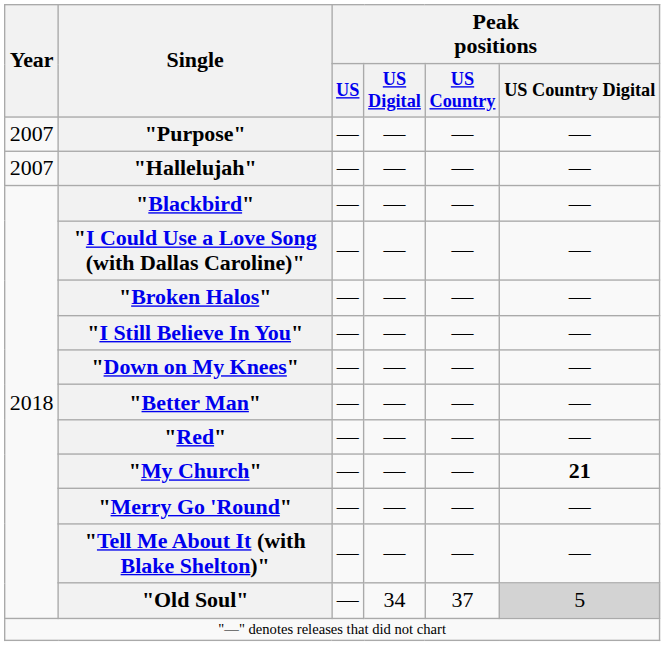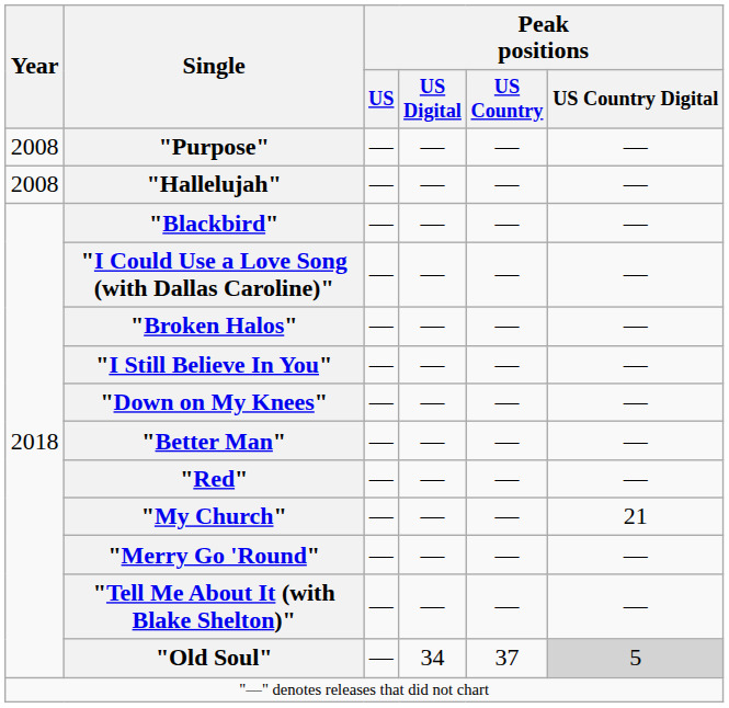"Purpose" | Year: 2007 -> 2008
"Hallelujah" | Year: 2007 -> 2008
"My Church" | Peak positions / US Country Digital: bold -> normal
